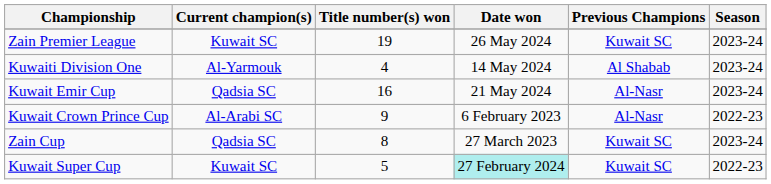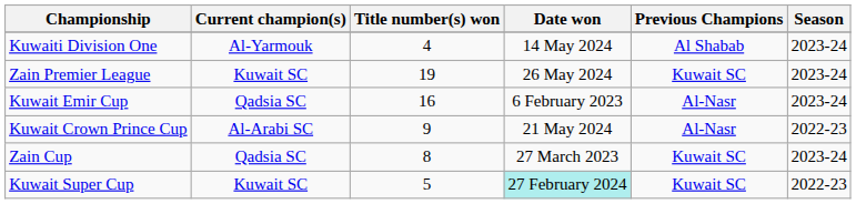rows swapped: Zain Premier League <-> Kuwaiti Division One
Kuwait Emir Cup | Date won: 21 May 2024 -> 6 February 2023
Kuwait Crown Prince Cup | Date won: 6 February 2023 -> 21 May 2024
